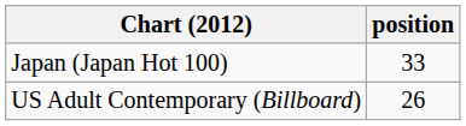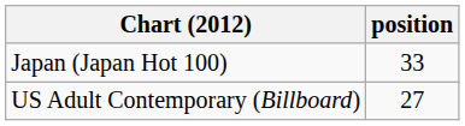US Adult Contemporary (Billboard) | position: 26 -> 27
